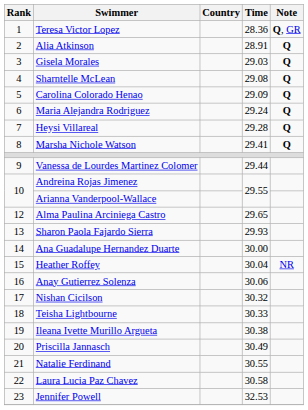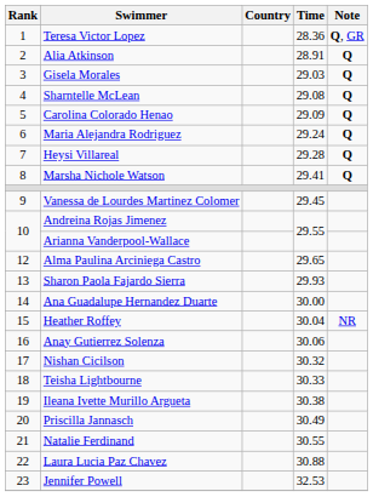Vanessa de Lourdes Martinez Colomer | Time: 29.44 -> 29.45
Laura Lucia Paz Chavez | Time: 30.58 -> 30.88
